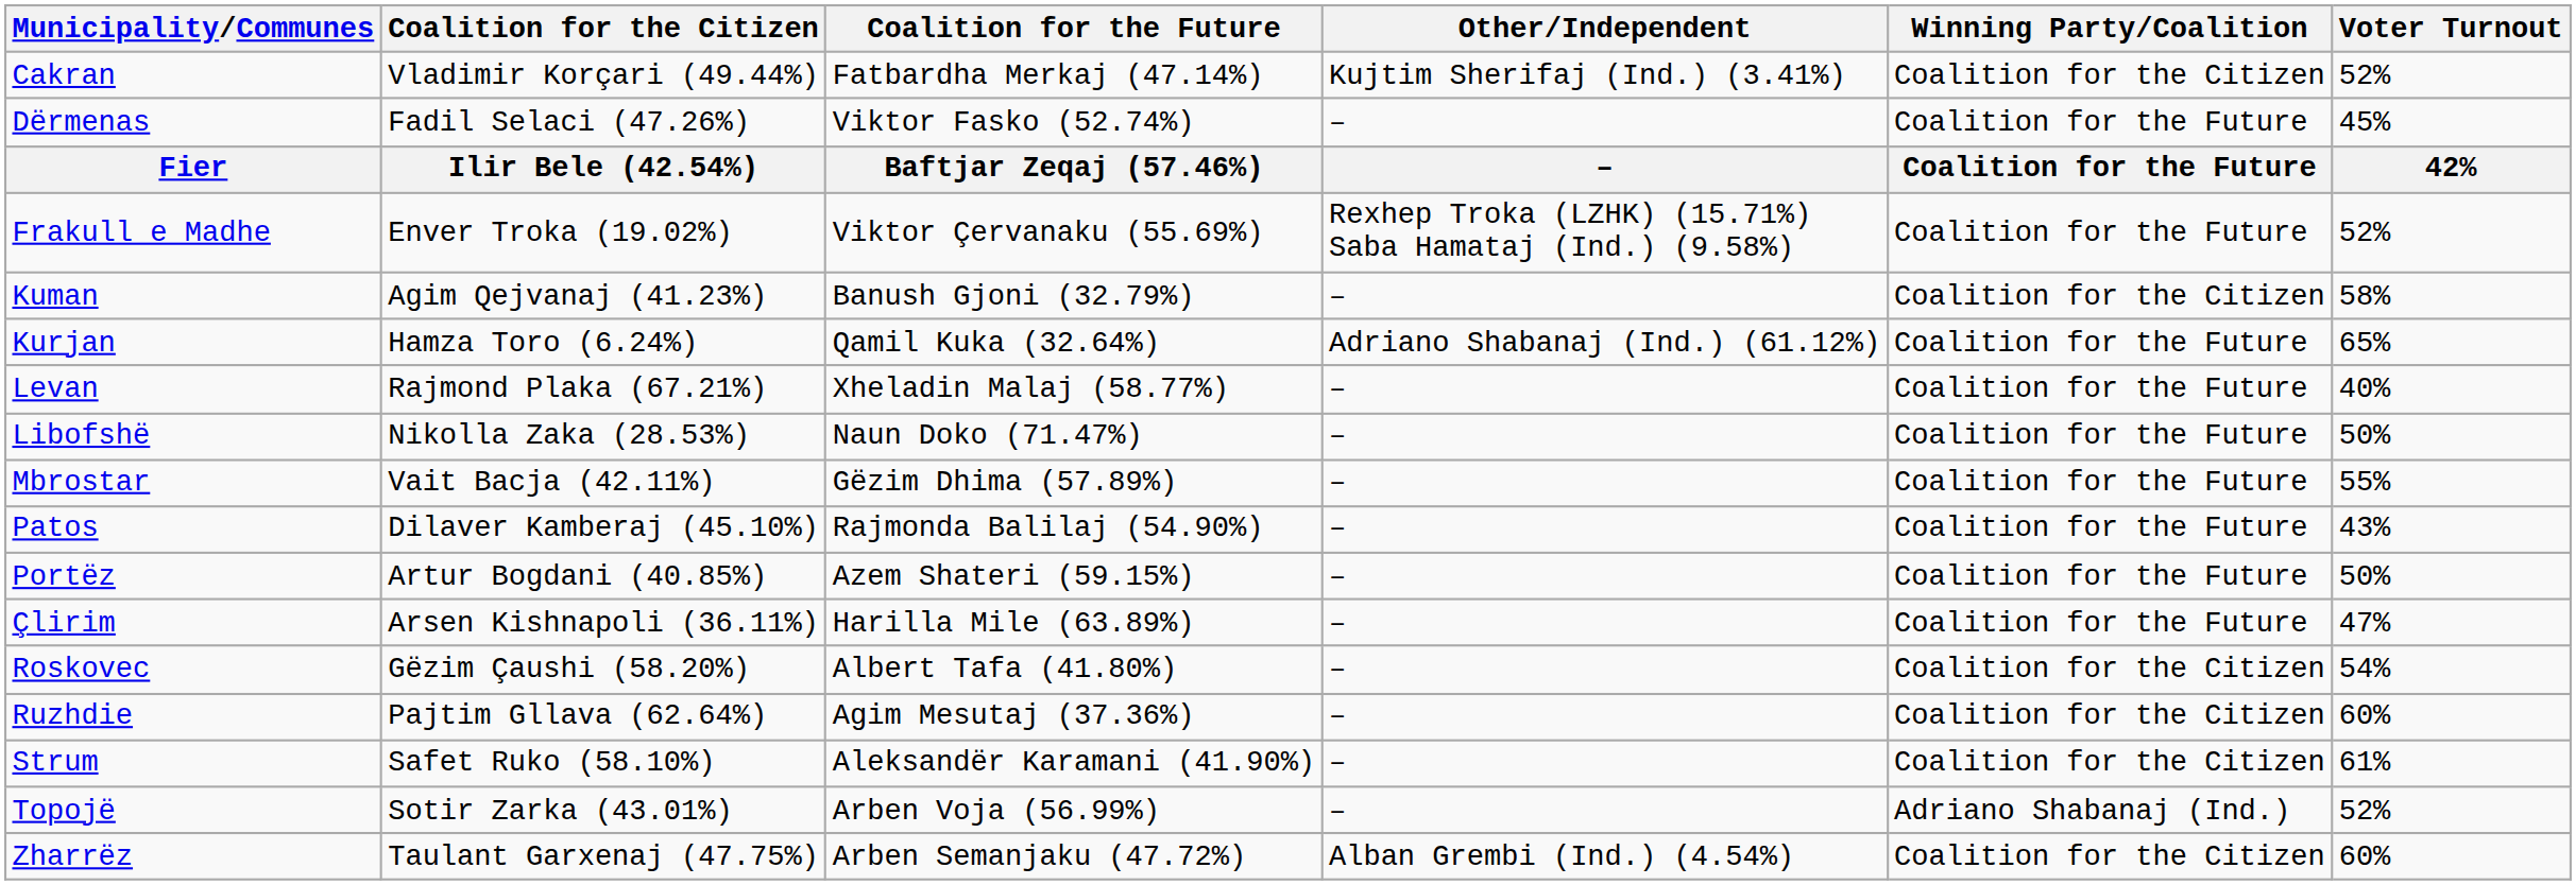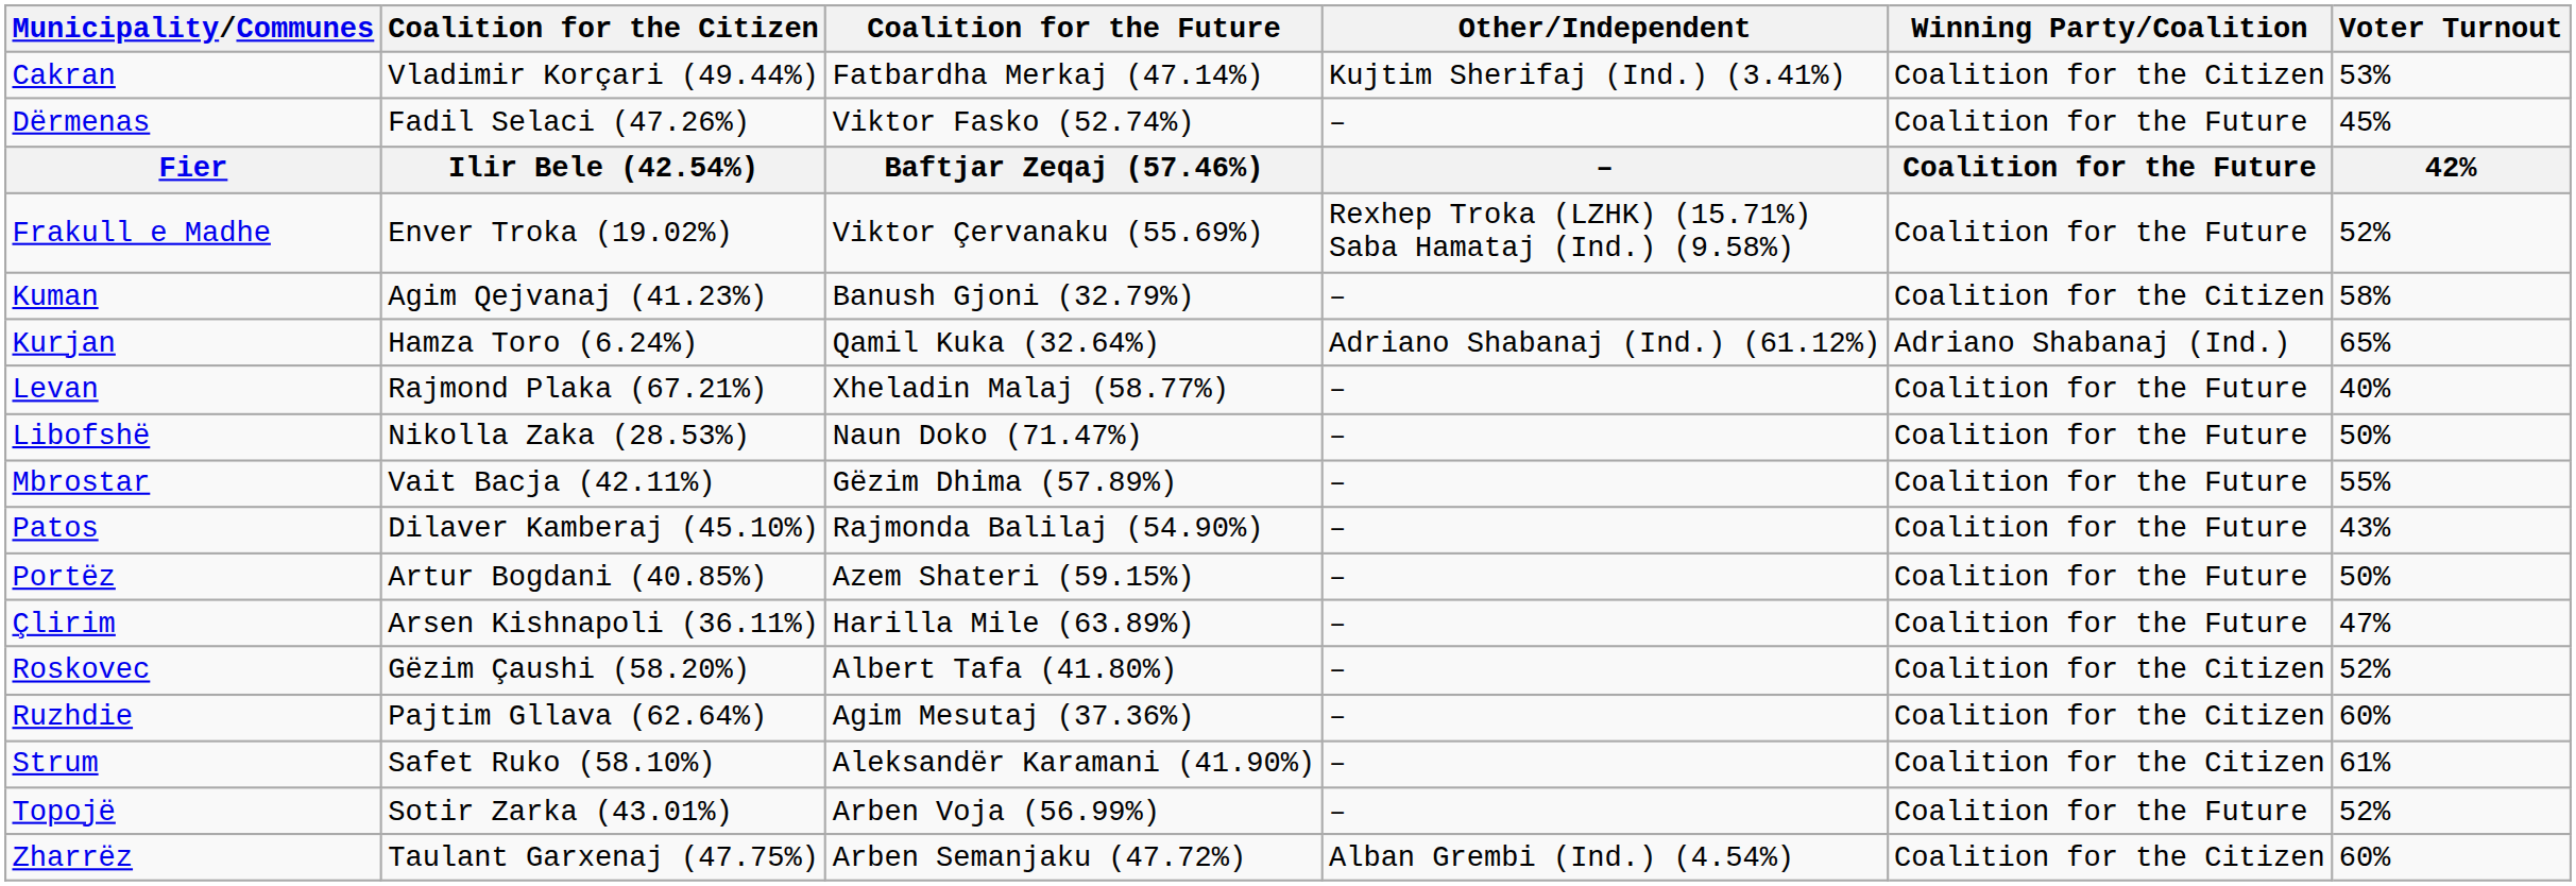Cakran | Voter Turnout: 52% -> 53%
Kurjan | Winning Party/Coalition: Coalition for the Future -> Adriano Shabanaj (Ind.)
Roskovec | Voter Turnout: 54% -> 52%
Topojë | Winning Party/Coalition: Adriano Shabanaj (Ind.) -> Coalition for the Future
